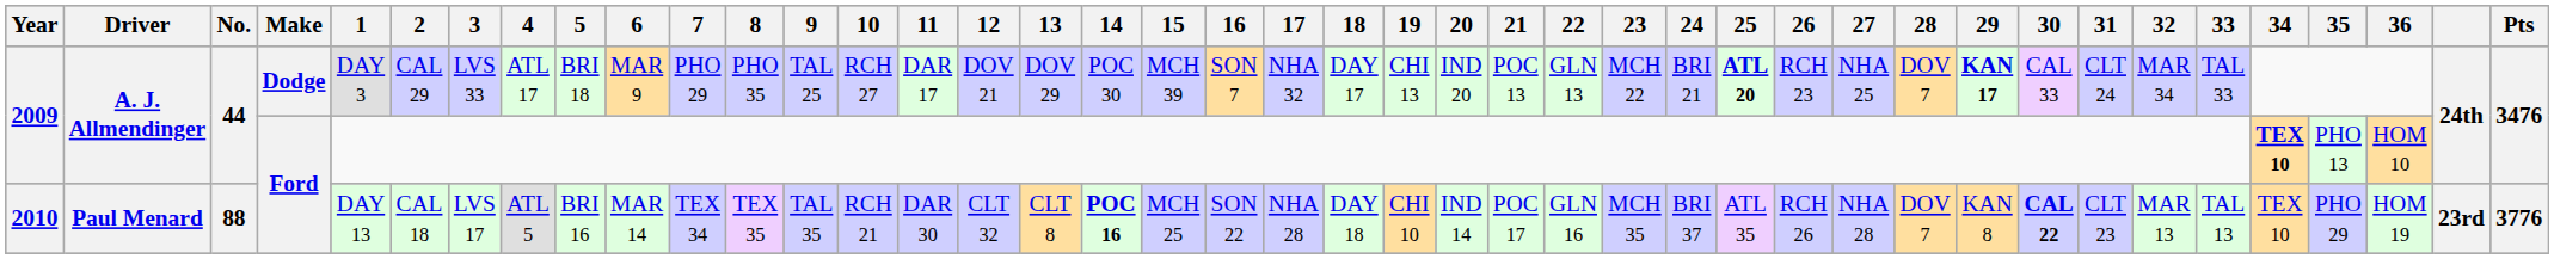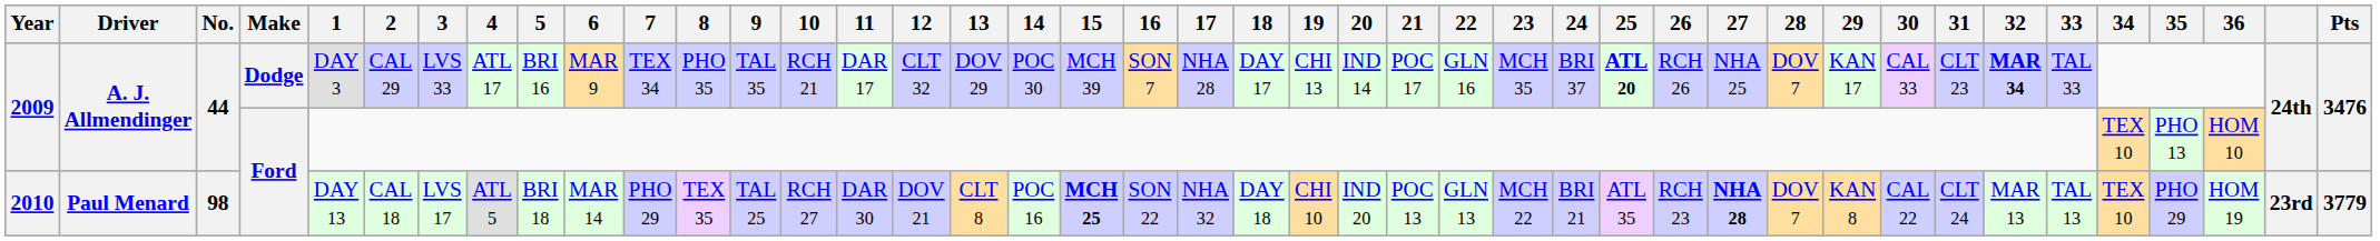2009 / Dodge | 5: BRI 18 -> BRI 16
2009 / Dodge | 7: PHO 29 -> TEX 34
2009 / Dodge | 9: TAL 25 -> TAL 35
2009 / Dodge | 10: RCH 27 -> RCH 21
2009 / Dodge | 12: DOV 21 -> CLT 32
2009 / Dodge | 17: NHA 32 -> NHA 28
2009 / Dodge | 20: IND 20 -> IND 14
2009 / Dodge | 21: POC 13 -> POC 17
2009 / Dodge | 22: GLN 13 -> GLN 16
2009 / Dodge | 23: MCH 22 -> MCH 35
2009 / Dodge | 24: BRI 21 -> BRI 37
2009 / Dodge | 26: RCH 23 -> RCH 26
2009 / Dodge | 29: bold -> normal
2009 / Dodge | 31: CLT 24 -> CLT 23
2009 / Dodge | 32: normal -> bold
2009 / Ford | 34: bold -> normal
2010 | No.: 88 -> 98
2010 | 5: BRI 16 -> BRI 18
2010 | 7: TEX 34 -> PHO 29
2010 | 9: TAL 35 -> TAL 25
2010 | 10: RCH 21 -> RCH 27
2010 | 12: CLT 32 -> DOV 21
2010 | 14: bold -> normal
2010 | 15: normal -> bold
2010 | 17: NHA 28 -> NHA 32
2010 | 20: IND 14 -> IND 20
2010 | 21: POC 17 -> POC 13
2010 | 22: GLN 16 -> GLN 13
2010 | 23: MCH 35 -> MCH 22
2010 | 24: BRI 37 -> BRI 21
2010 | 26: RCH 26 -> RCH 23
2010 | 27: normal -> bold
2010 | 30: bold -> normal
2010 | 31: CLT 23 -> CLT 24
2010 | Pts: 3776 -> 3779
